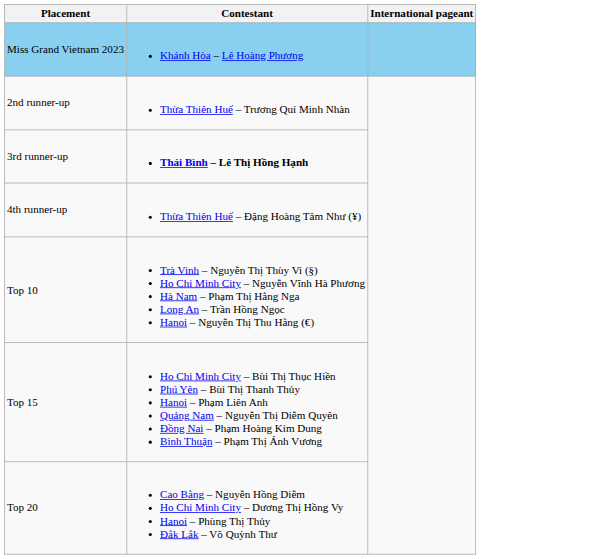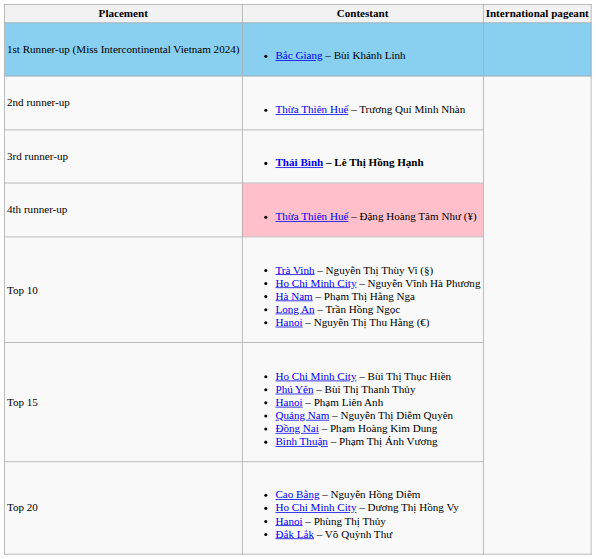- row: Miss Grand Vietnam 2023 | Khánh Hòa – Lê Hoàng Phương
+ row: 1st Runner-up (Miss Intercontinental Vietnam 2024) | Bắc Giang – Bùi Khánh Linh
4th runner-up | Contestant: no background -> pink background
